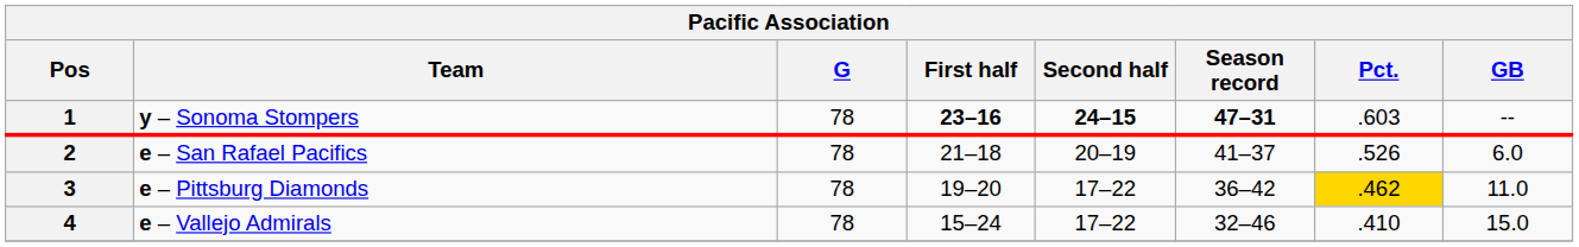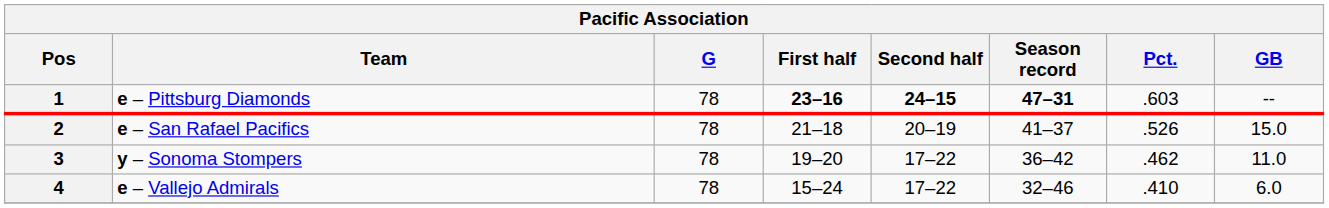1 | Team: y – Sonoma Stompers -> e – Pittsburg Diamonds
2 | GB: 6.0 -> 15.0
3 | Team: e – Pittsburg Diamonds -> y – Sonoma Stompers
3 | Pct.: gold background -> no background
4 | GB: 15.0 -> 6.0
